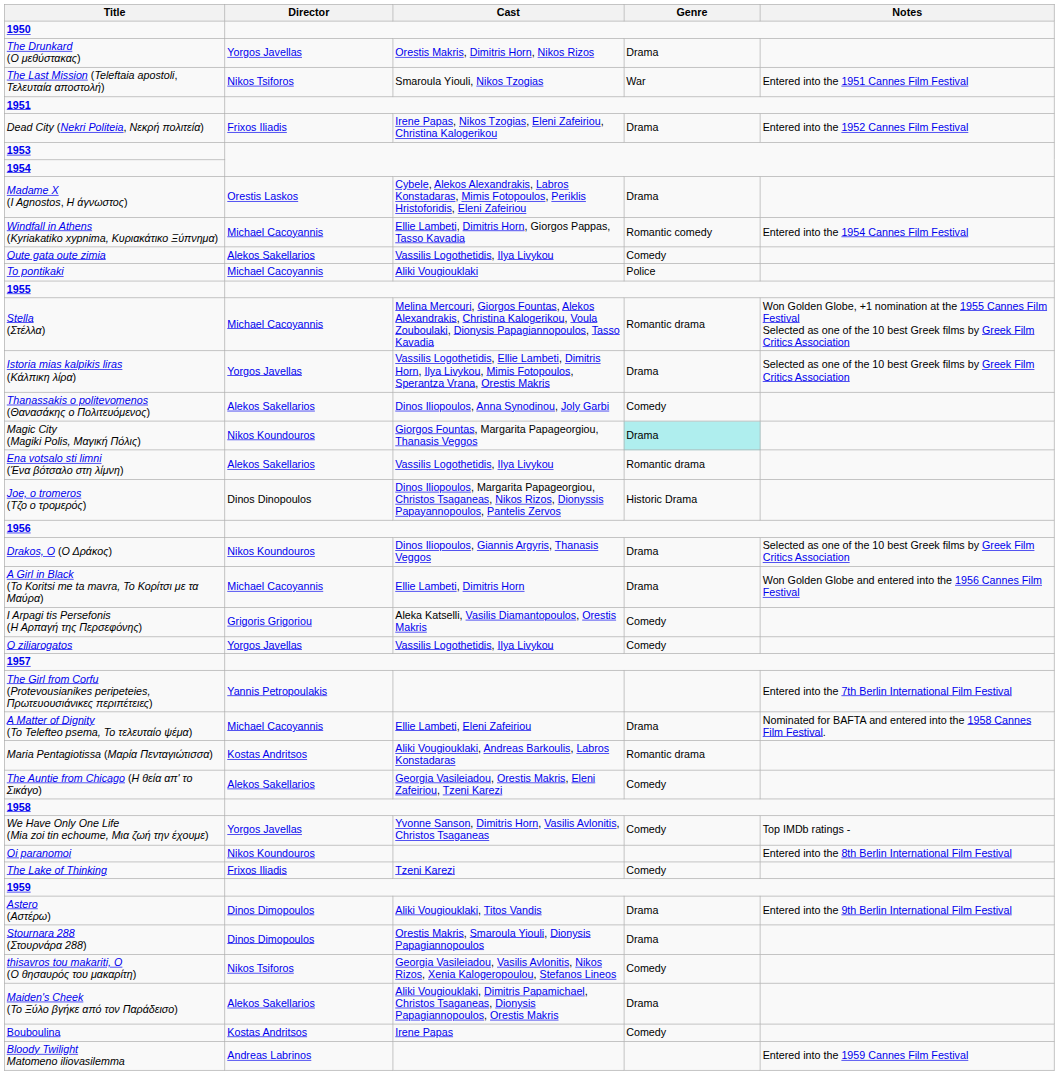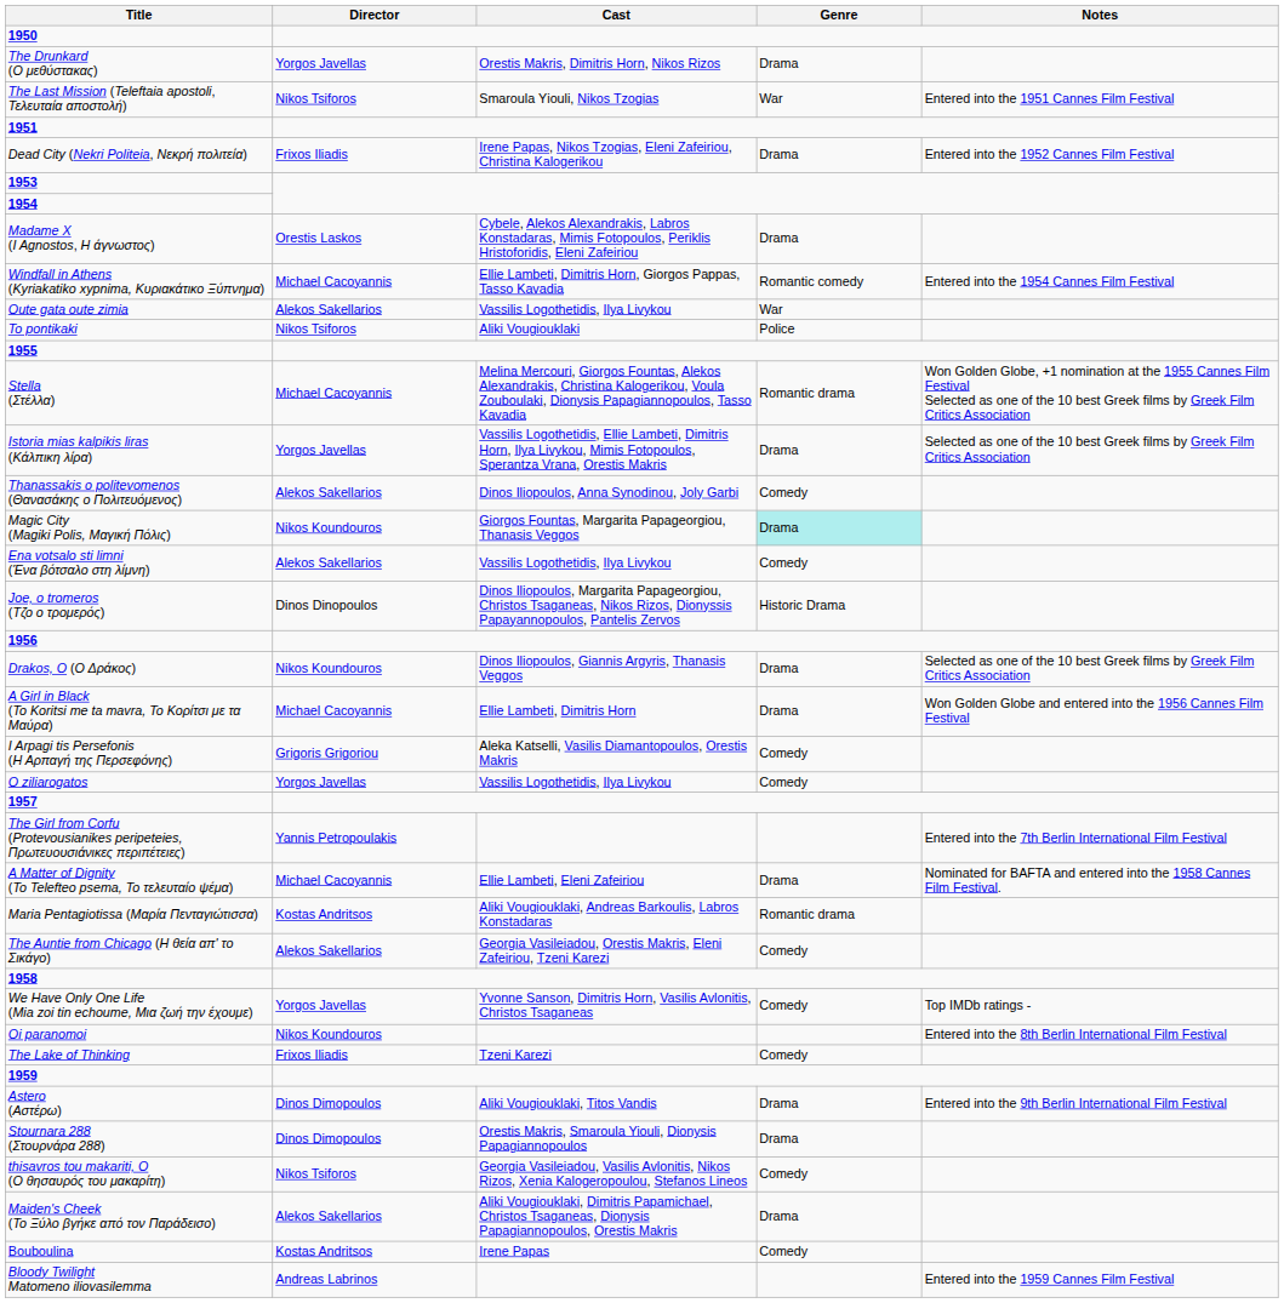Oute gata oute zimia | Genre: Comedy -> War
To pontikaki | Director: Michael Cacoyannis -> Nikos Tsiforos
Ena votsalo sti limni (Ένα βότσαλο στη λίμνη) | Genre: Romantic drama -> Comedy
